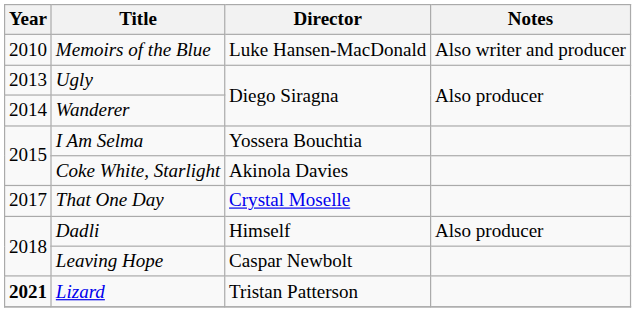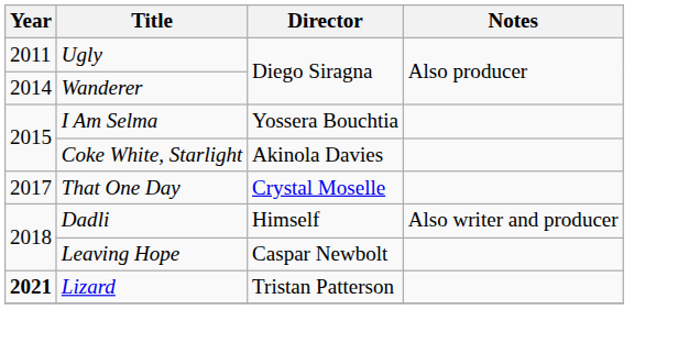- row: 2010 | Memoirs of the Blue | Luke Hansen-MacDonald | Also writer and producer
Ugly | Year: 2013 -> 2011
Dadli | Notes: Also producer -> Also writer and producer
